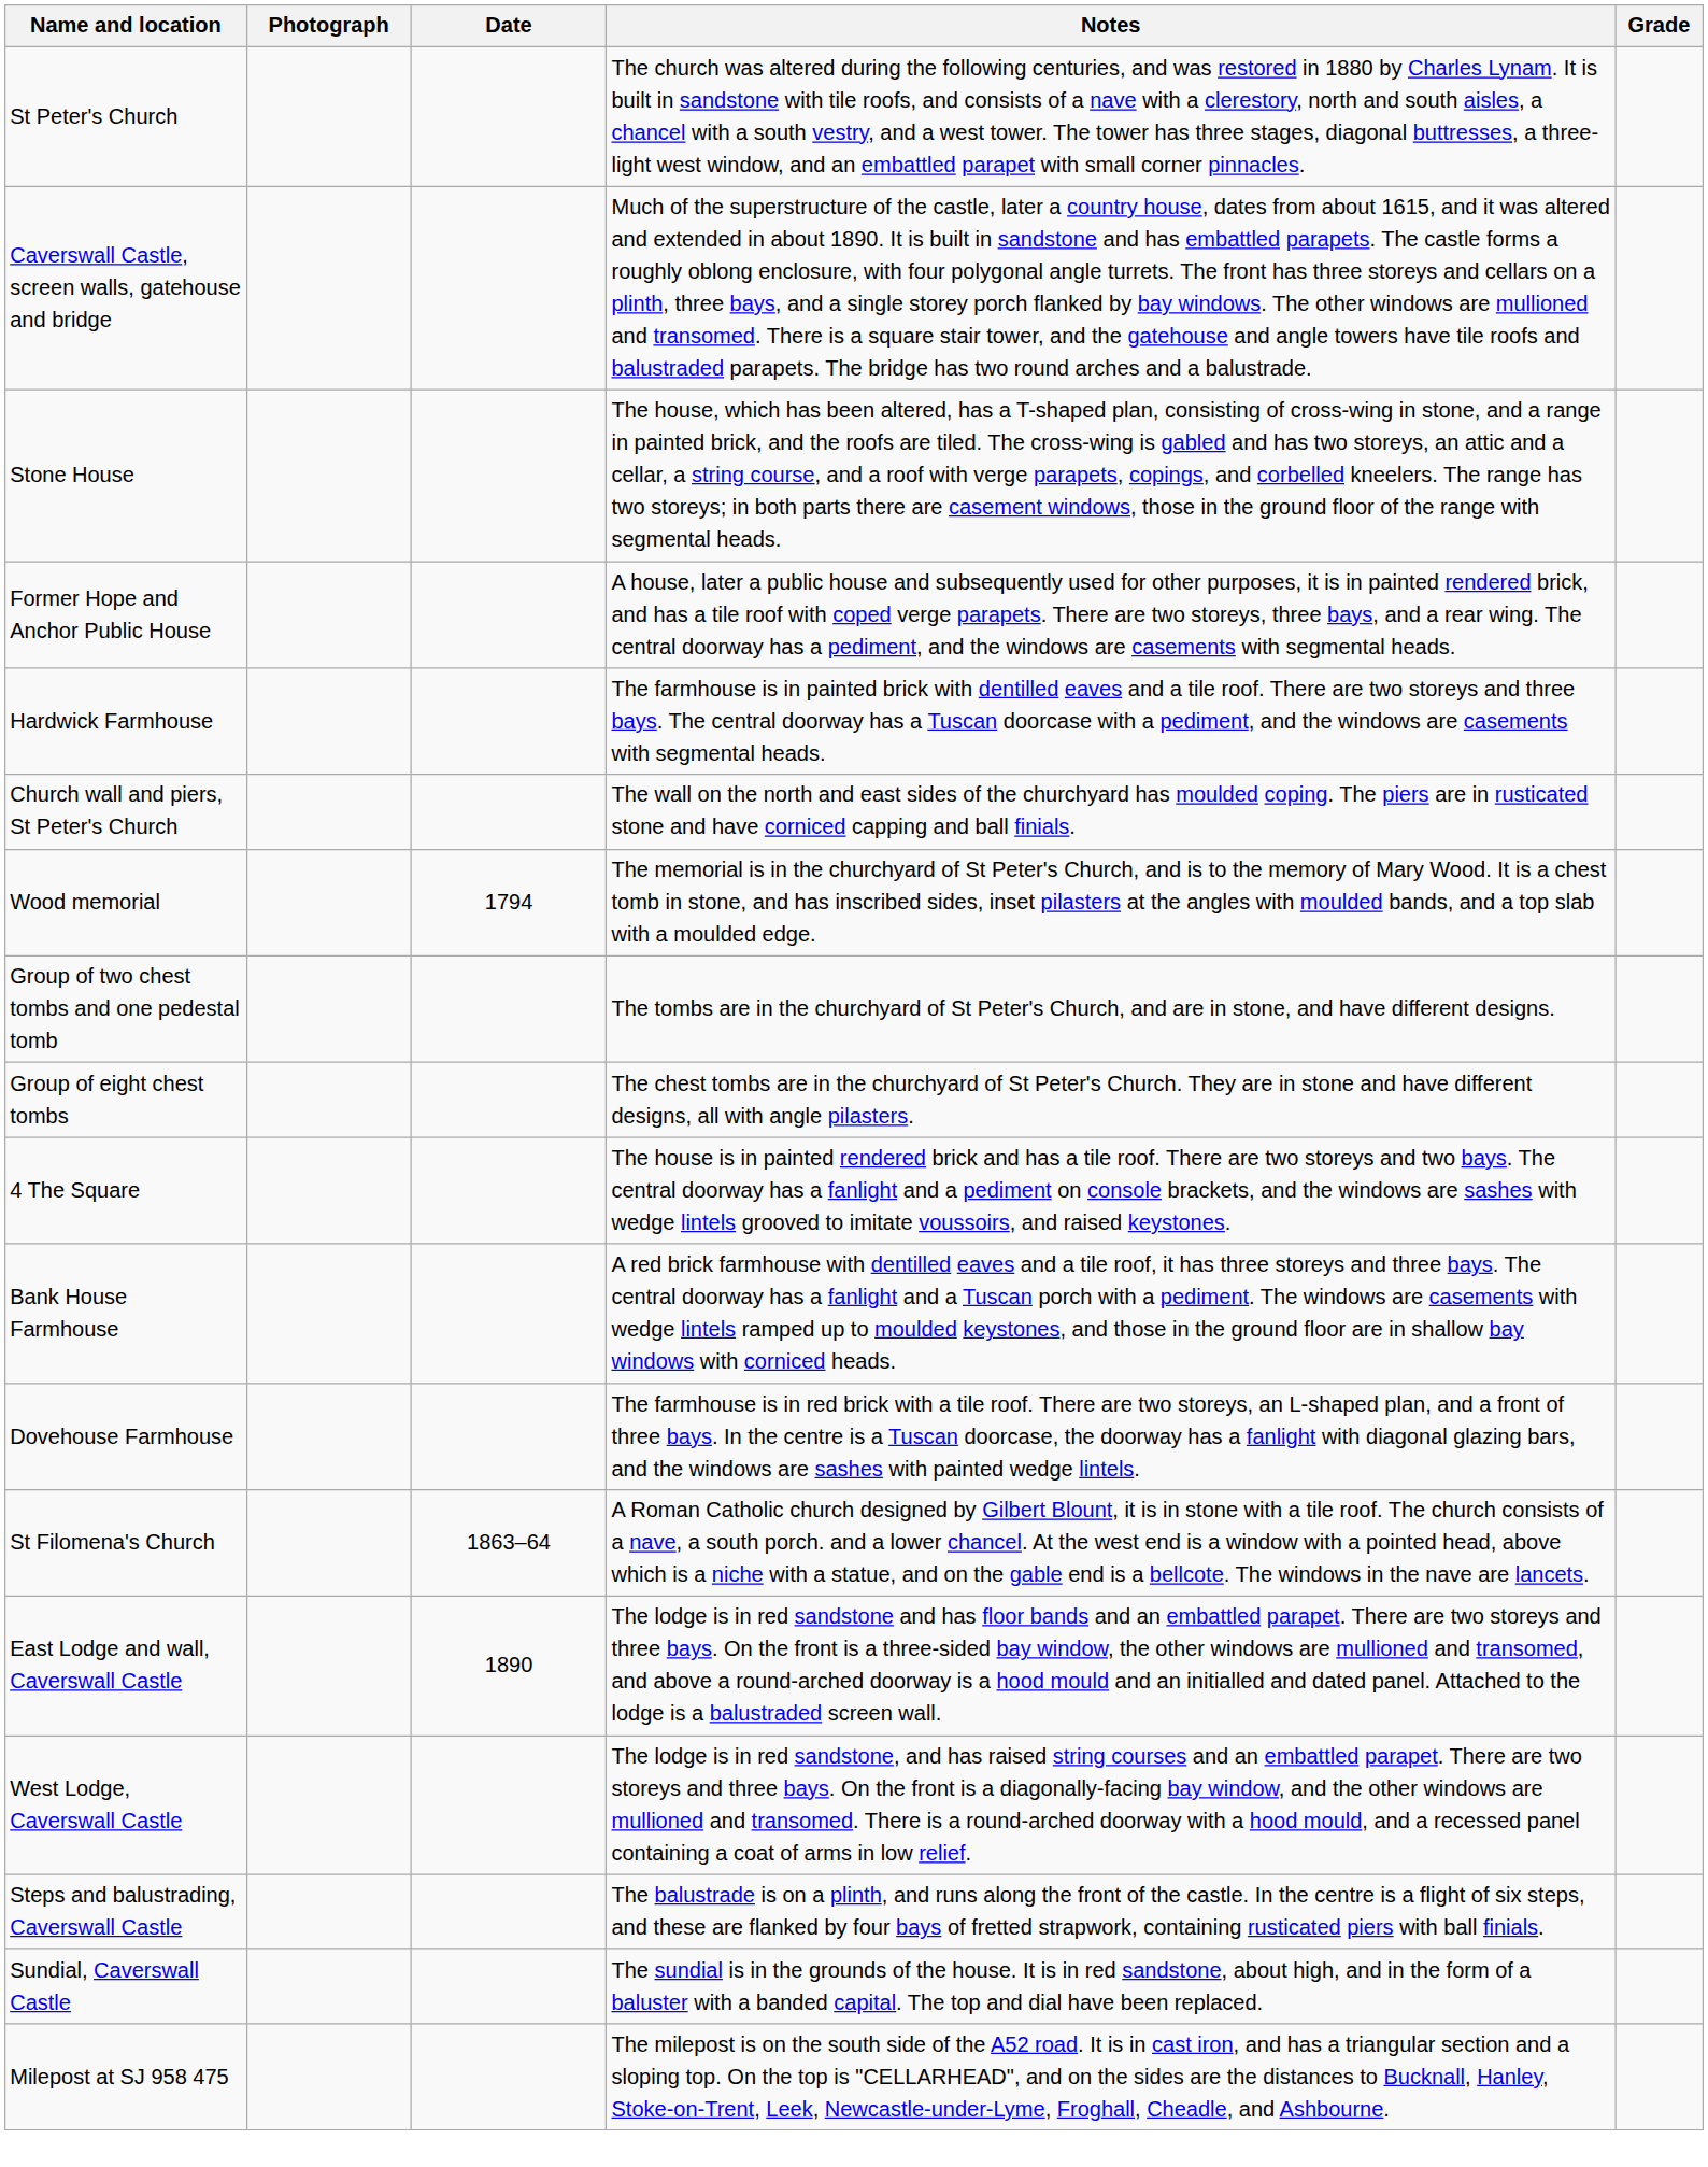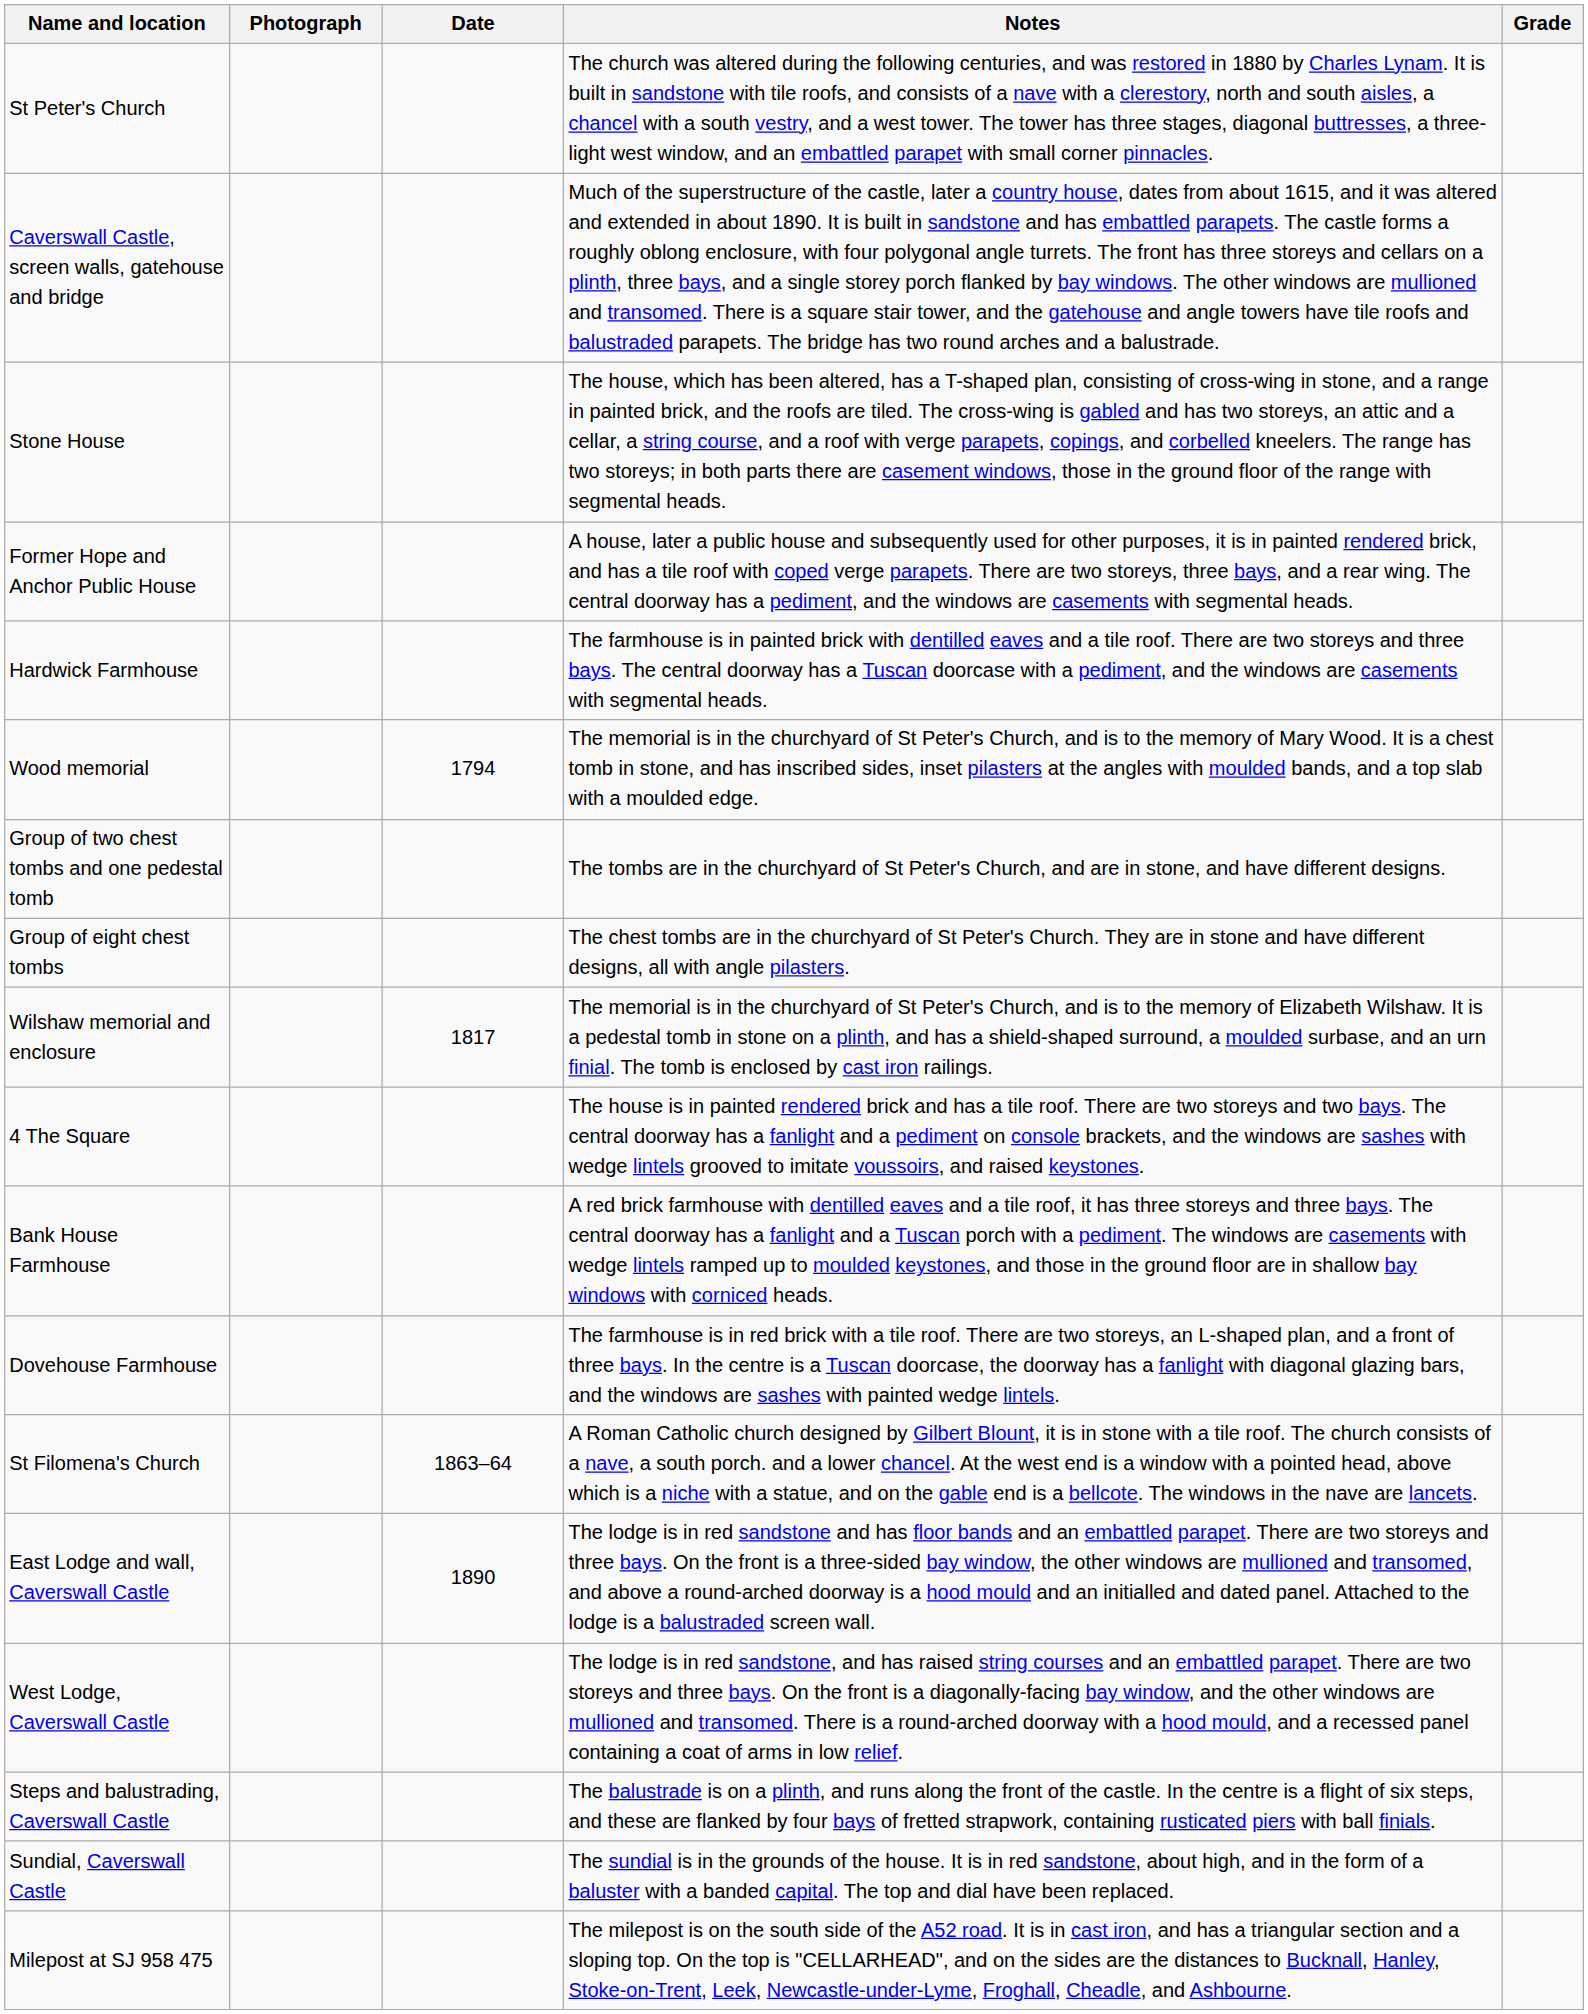- row: Church wall and piers, St Peter's Church | The wall on the north and east sides of the churchyard has moulded coping. The piers are in rusticated stone and have corniced capping and ball finials.
+ row: Wilshaw memorial and enclosure | 1817 | The memorial is in the churchyard of St Peter's Church, and is to the memory of Elizabeth Wilshaw. It is a pedestal tomb in stone on a plinth, and has a shield-shaped surround, a moulded surbase, and an urn finial. The tomb is enclosed by cast iron railings.
